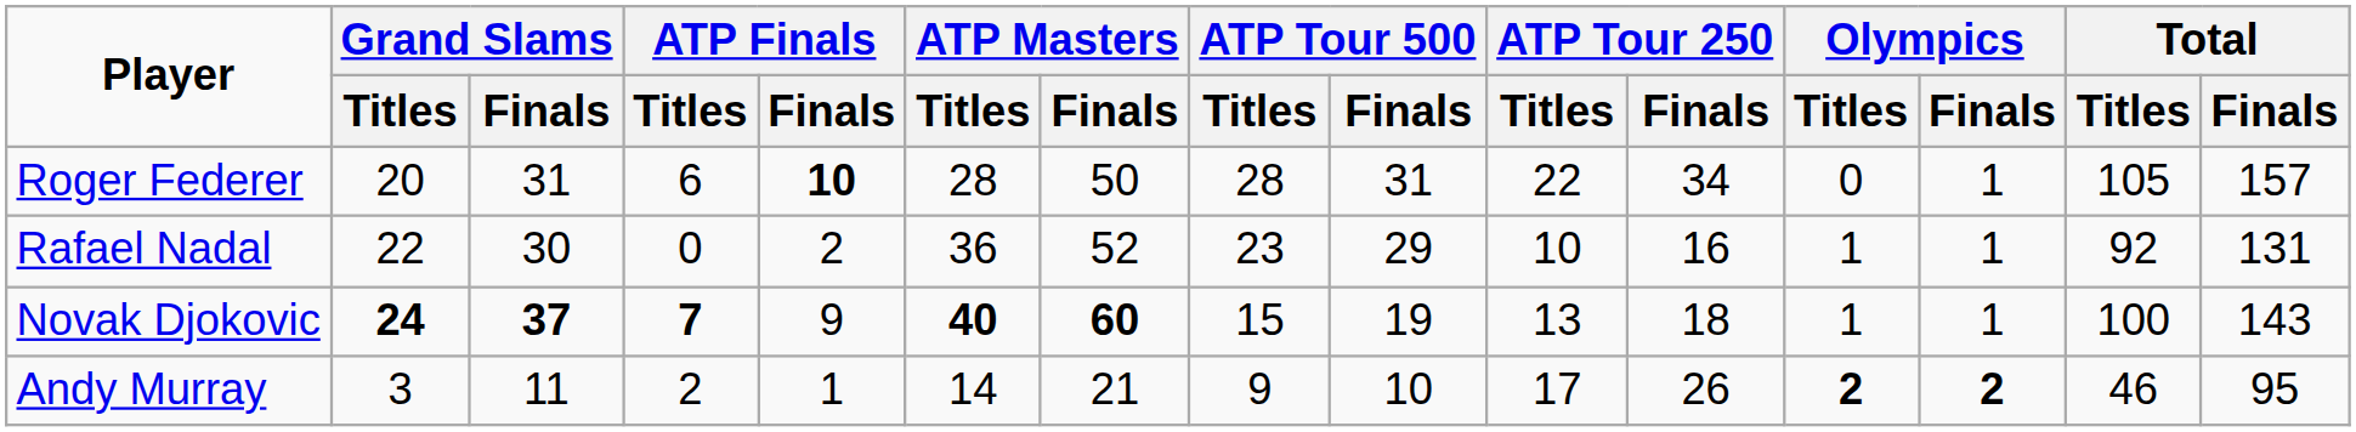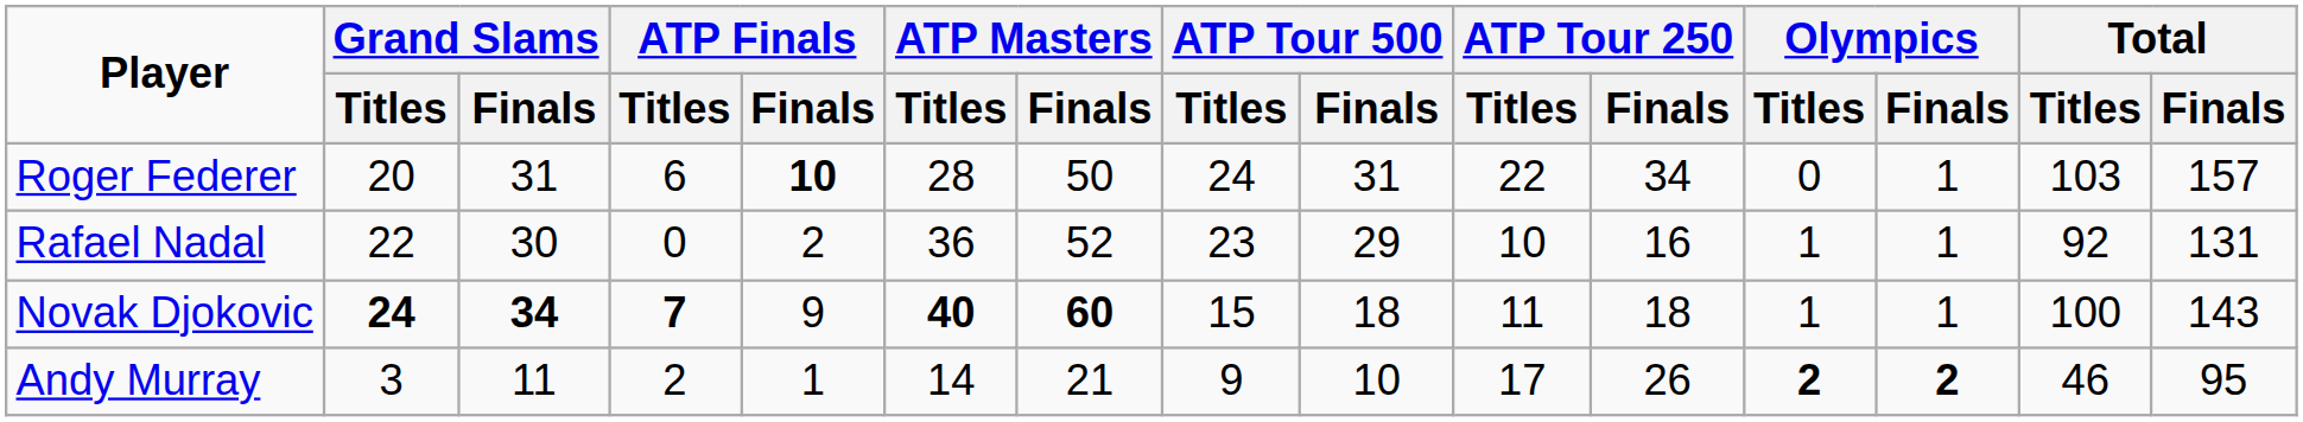Roger Federer | ATP Tour 500 / Titles: 28 -> 24
Roger Federer | Total / Titles: 105 -> 103
Novak Djokovic | Grand Slams / Finals: 37 -> 34
Novak Djokovic | ATP Tour 500 / Finals: 19 -> 18
Novak Djokovic | ATP Tour 250 / Titles: 13 -> 11
